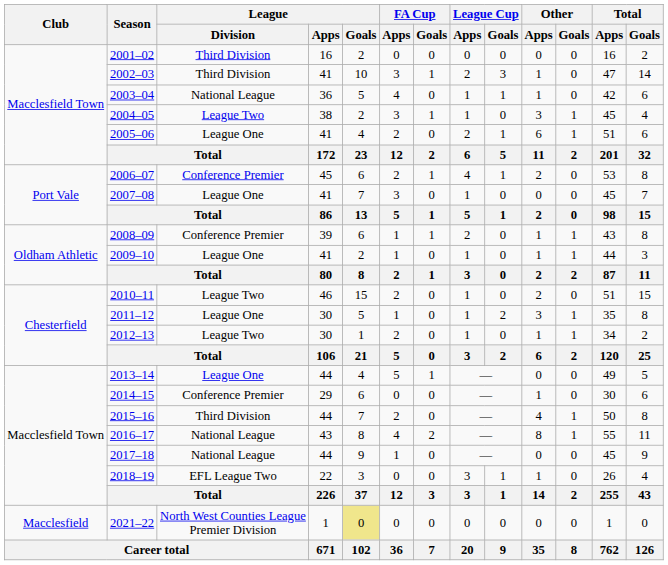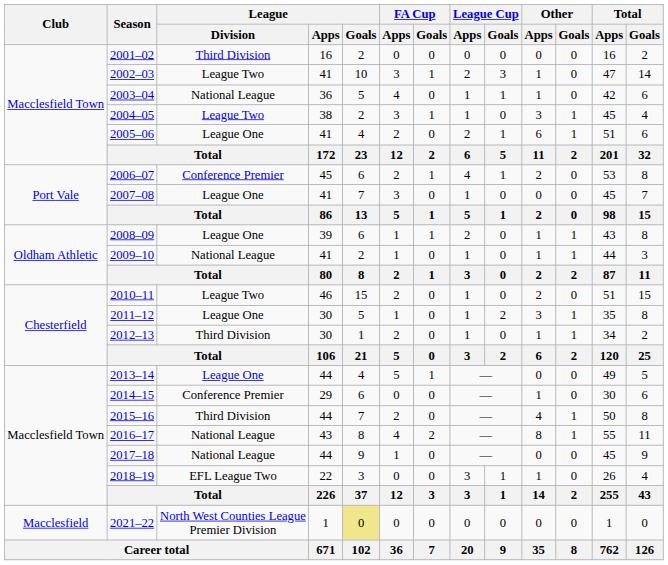2002–03 | League / Division: Third Division -> League Two
2008–09 | League / Division: Conference Premier -> League One
2009–10 | League / Division: League One -> National League
2012–13 | League / Division: League Two -> Third Division
